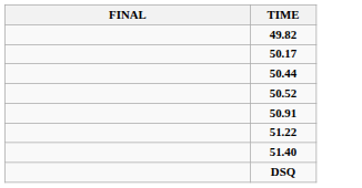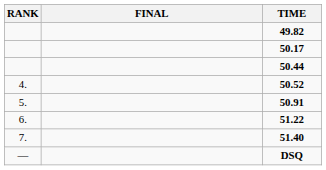+ column: RANK | 4. | 5. | 6. | 7. | —
